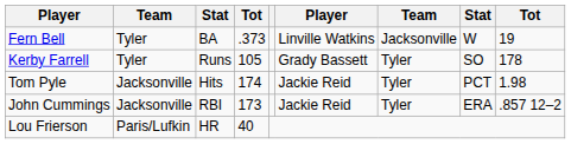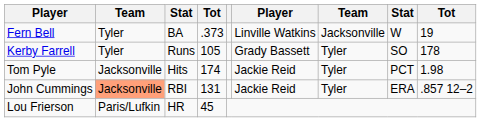John Cummings | column 2: no background -> lightsalmon background
John Cummings | column 4: 173 -> 131
Lou Frierson | column 4: 40 -> 45
